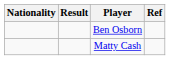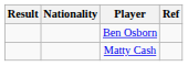columns swapped: Result <-> Nationality
